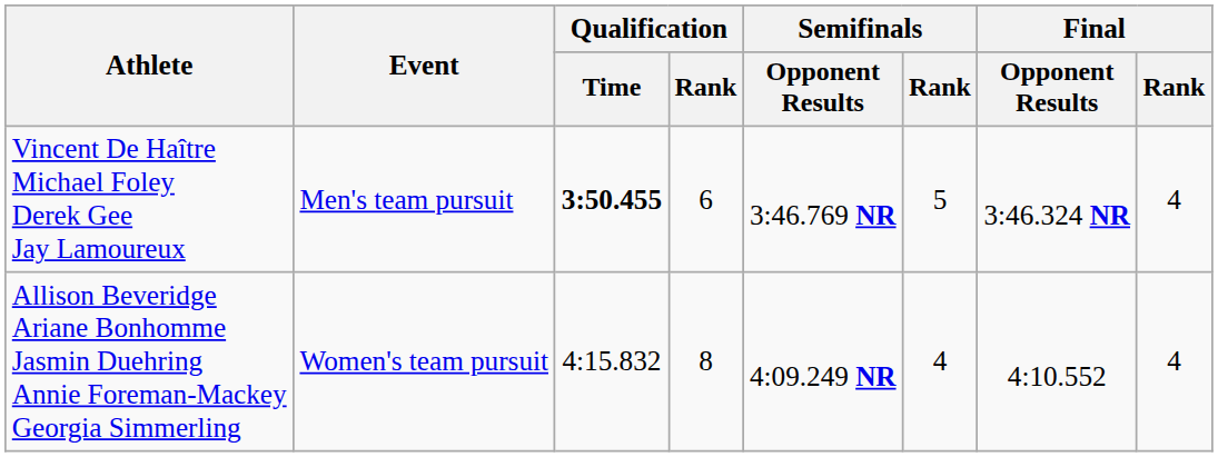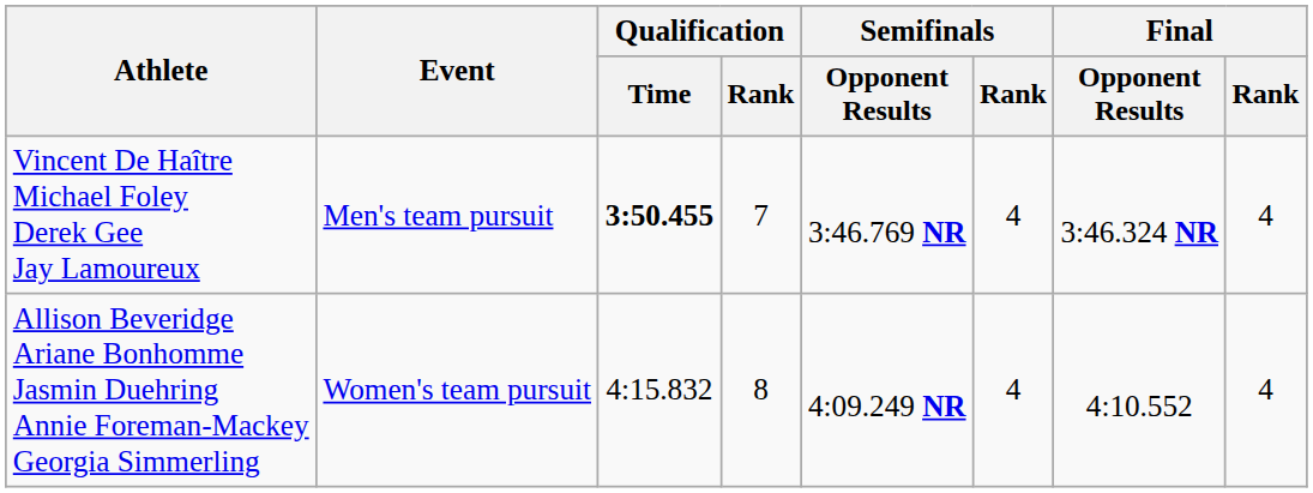Vincent De Haître Michael Foley Derek Gee Jay Lamoureux | Qualification / Rank: 6 -> 7
Vincent De Haître Michael Foley Derek Gee Jay Lamoureux | Semifinals / Rank: 5 -> 4
